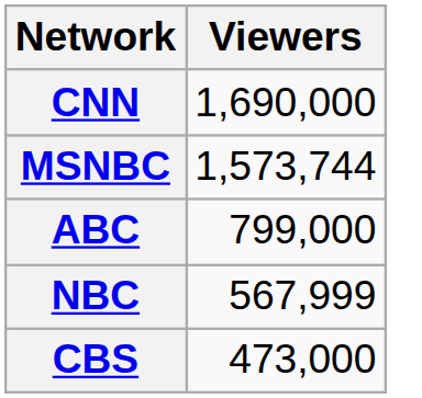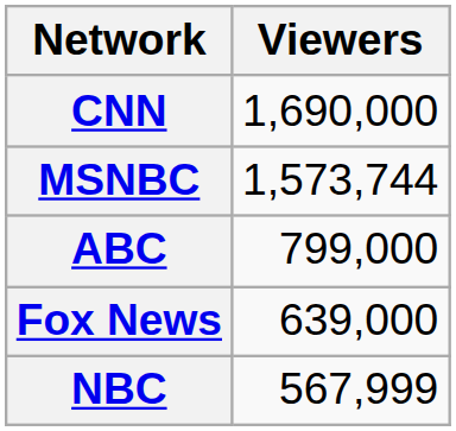+ row: Fox News | 639,000
- row: CBS | 473,000
